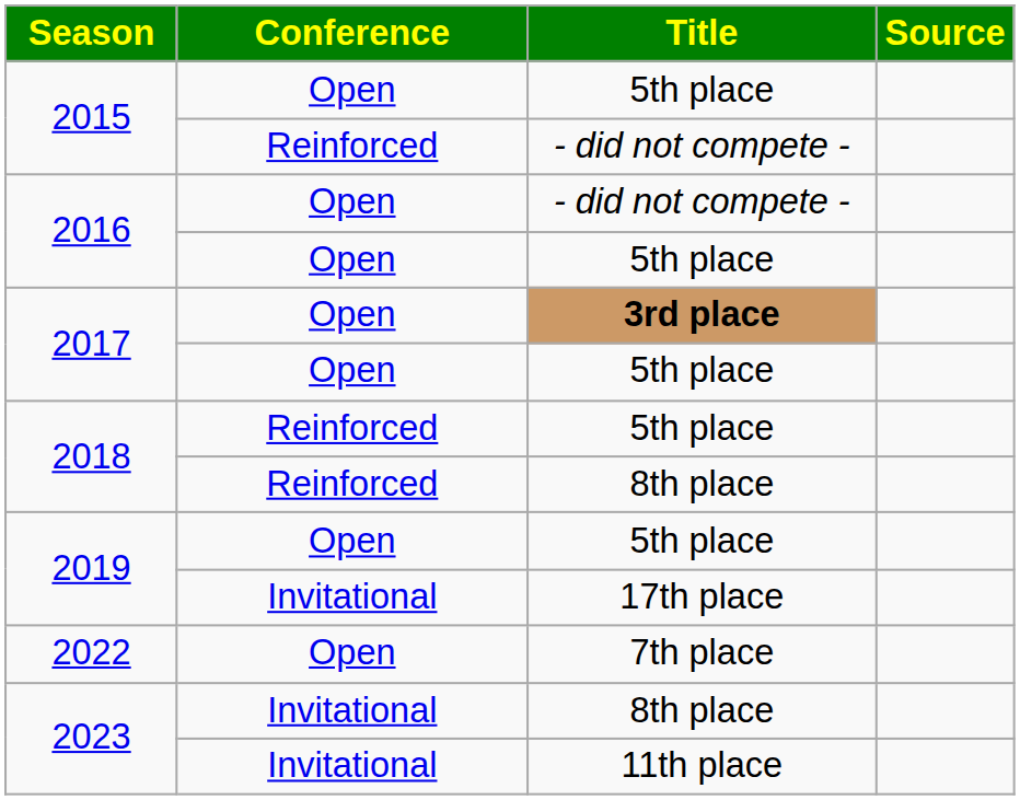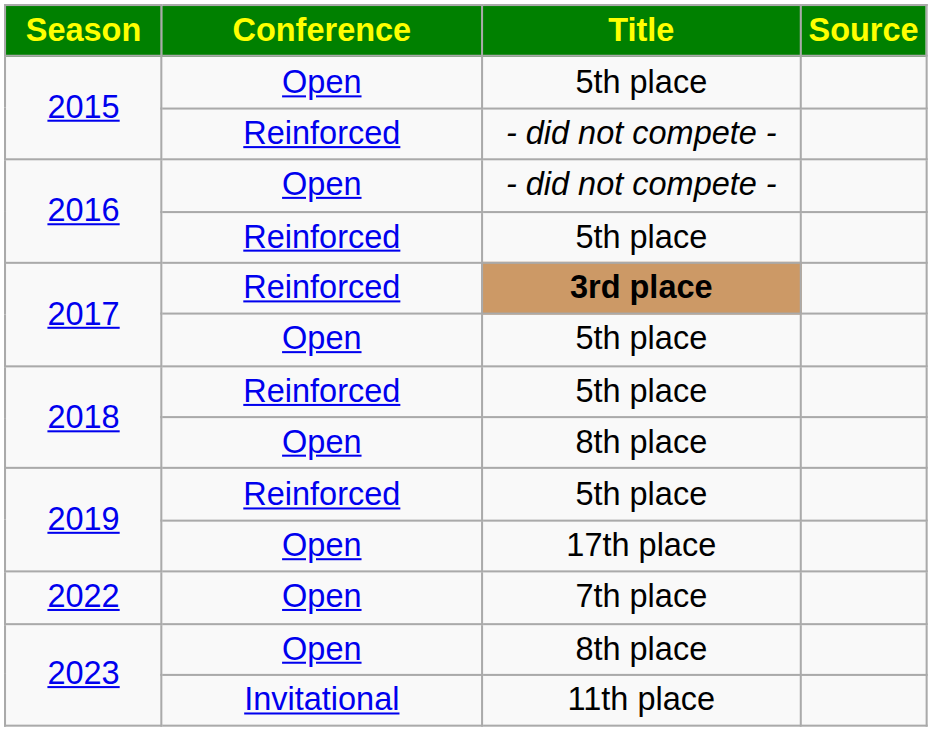2016 / 5th place | Conference: Open -> Reinforced
2017 / 3rd place | Conference: Open -> Reinforced
2018 / 8th place | Conference: Reinforced -> Open
2019 / 5th place | Conference: Open -> Reinforced
2019 / 17th place | Conference: Invitational -> Open
2023 / 8th place | Conference: Invitational -> Open
